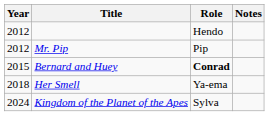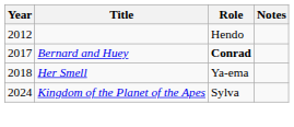- row: 2012 | Mr. Pip | Pip
Bernard and Huey | Year: 2015 -> 2017
